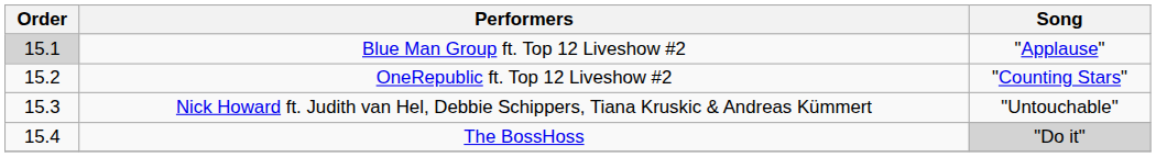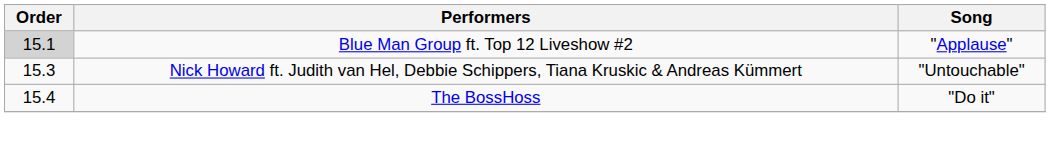- row: 15.2 | OneRepublic ft. Top 12 Liveshow #2 | "Counting Stars"
The BossHoss | Song: lightgrey background -> no background
